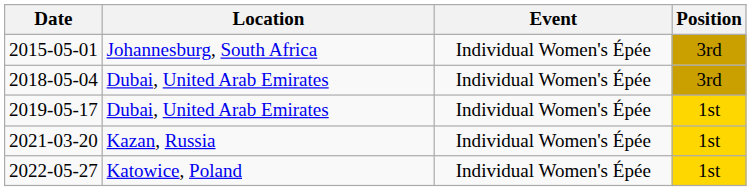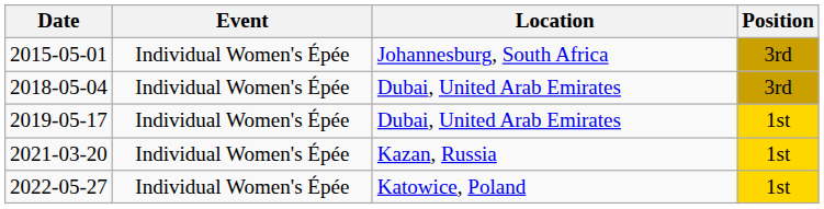columns swapped: Location <-> Event
